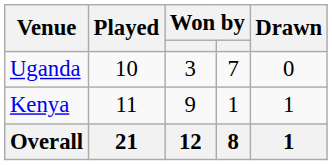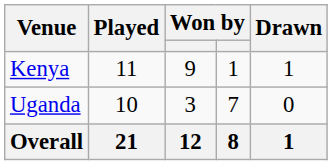rows swapped: Kenya <-> Uganda
